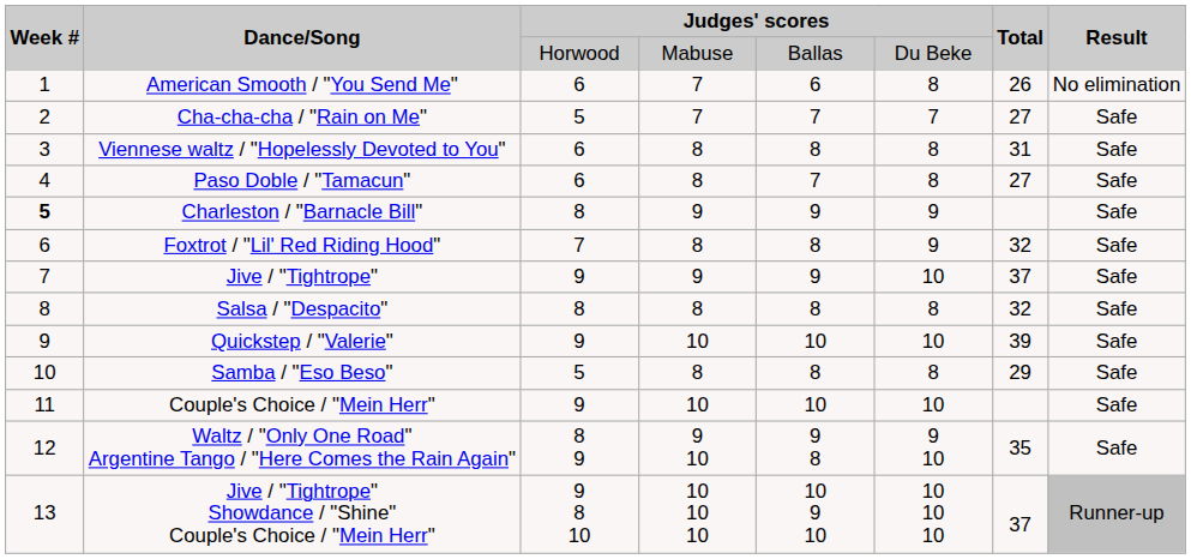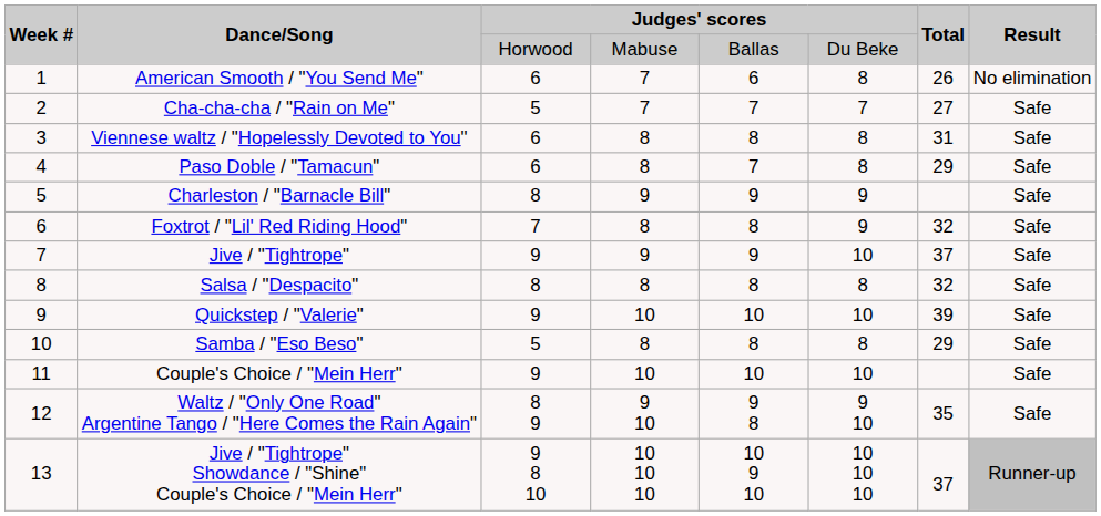Paso Doble / "Tamacun" | Total: 27 -> 29
Charleston / "Barnacle Bill" | Week #: bold -> normal
